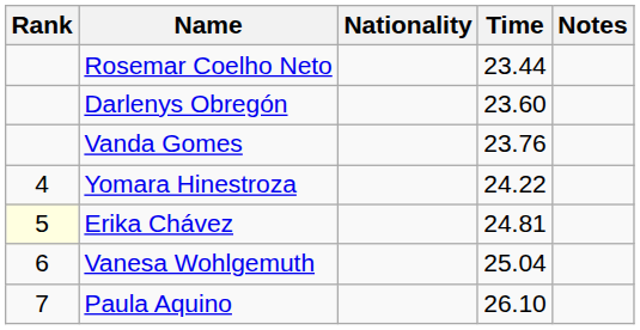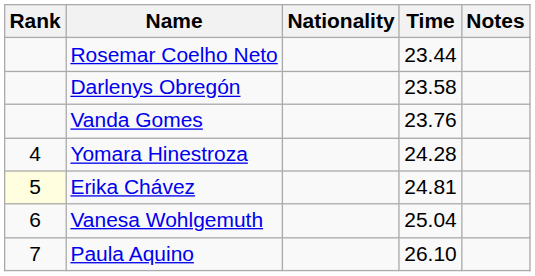Darlenys Obregón | Time: 23.60 -> 23.58
Yomara Hinestroza | Time: 24.22 -> 24.28
